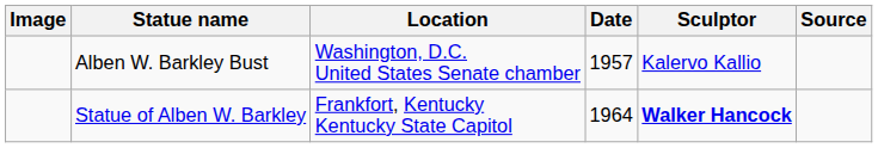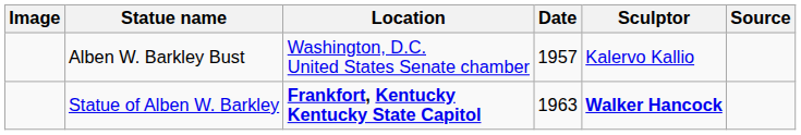Statue of Alben W. Barkley | Location: normal -> bold
Statue of Alben W. Barkley | Date: 1964 -> 1963
